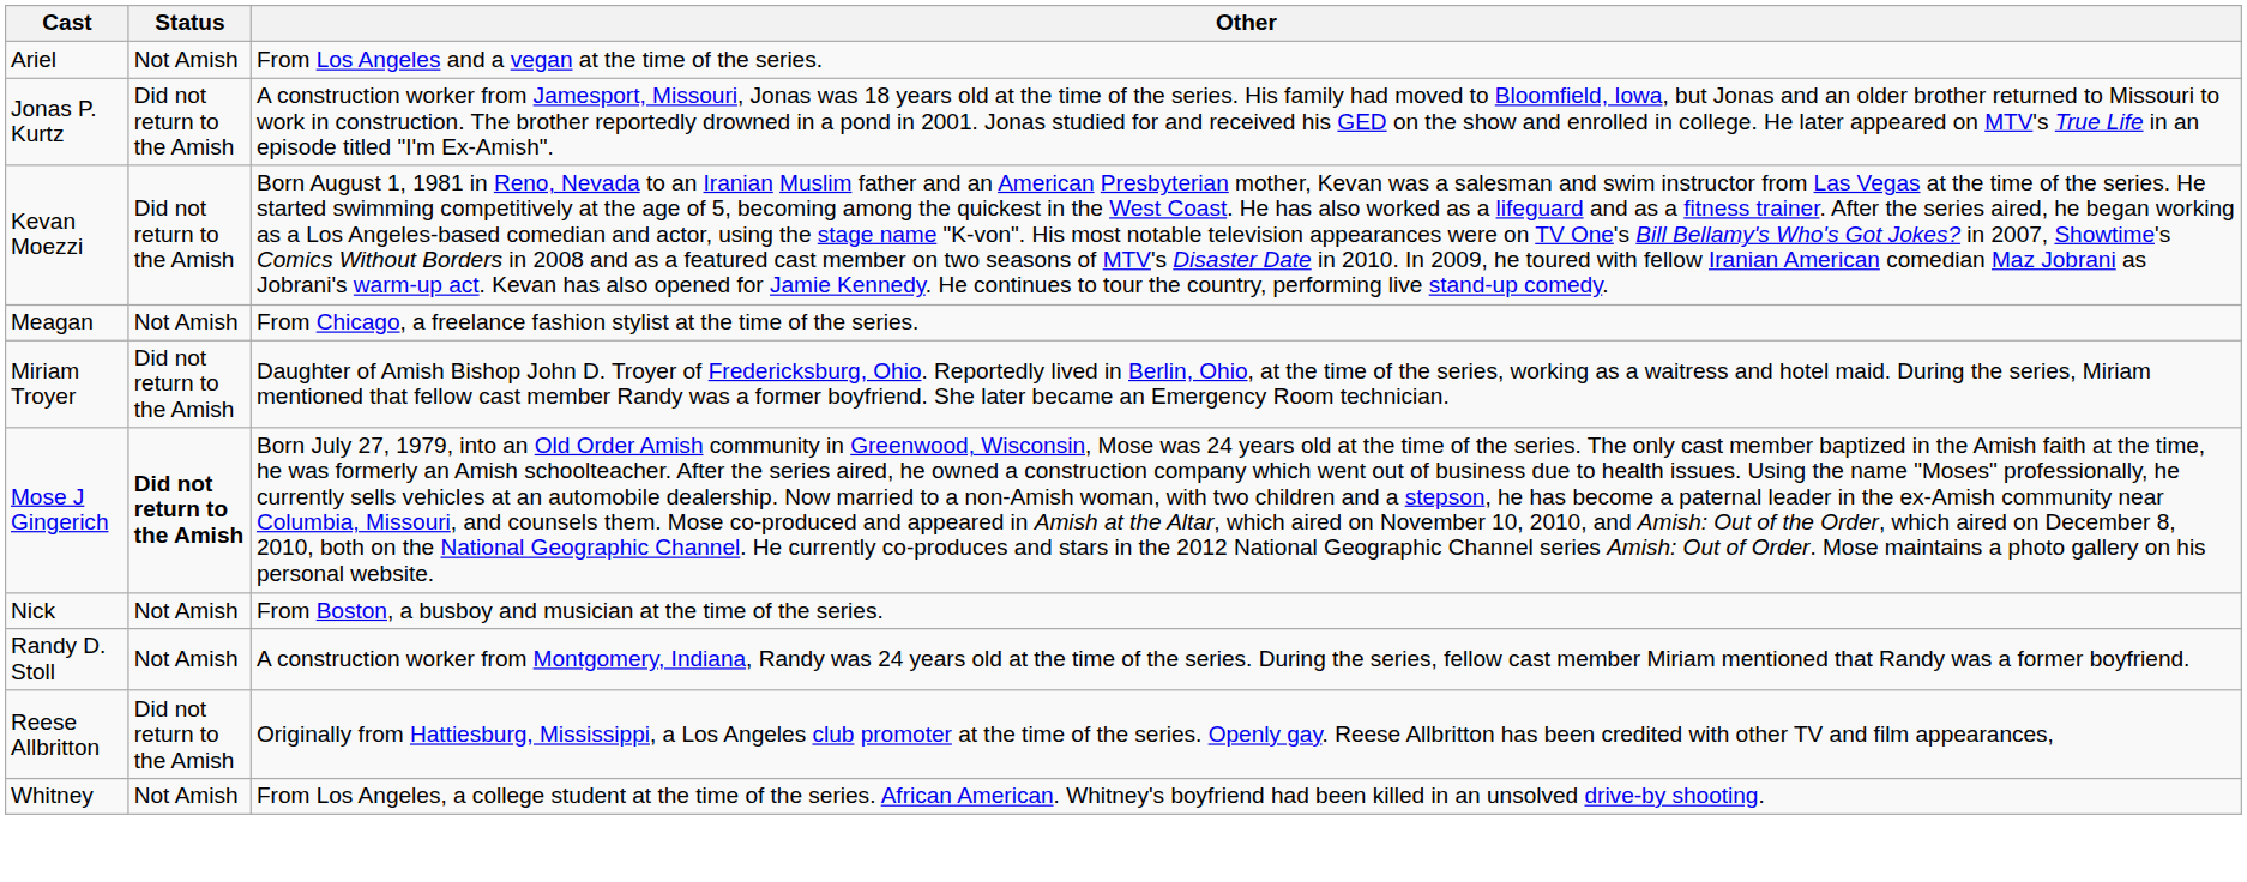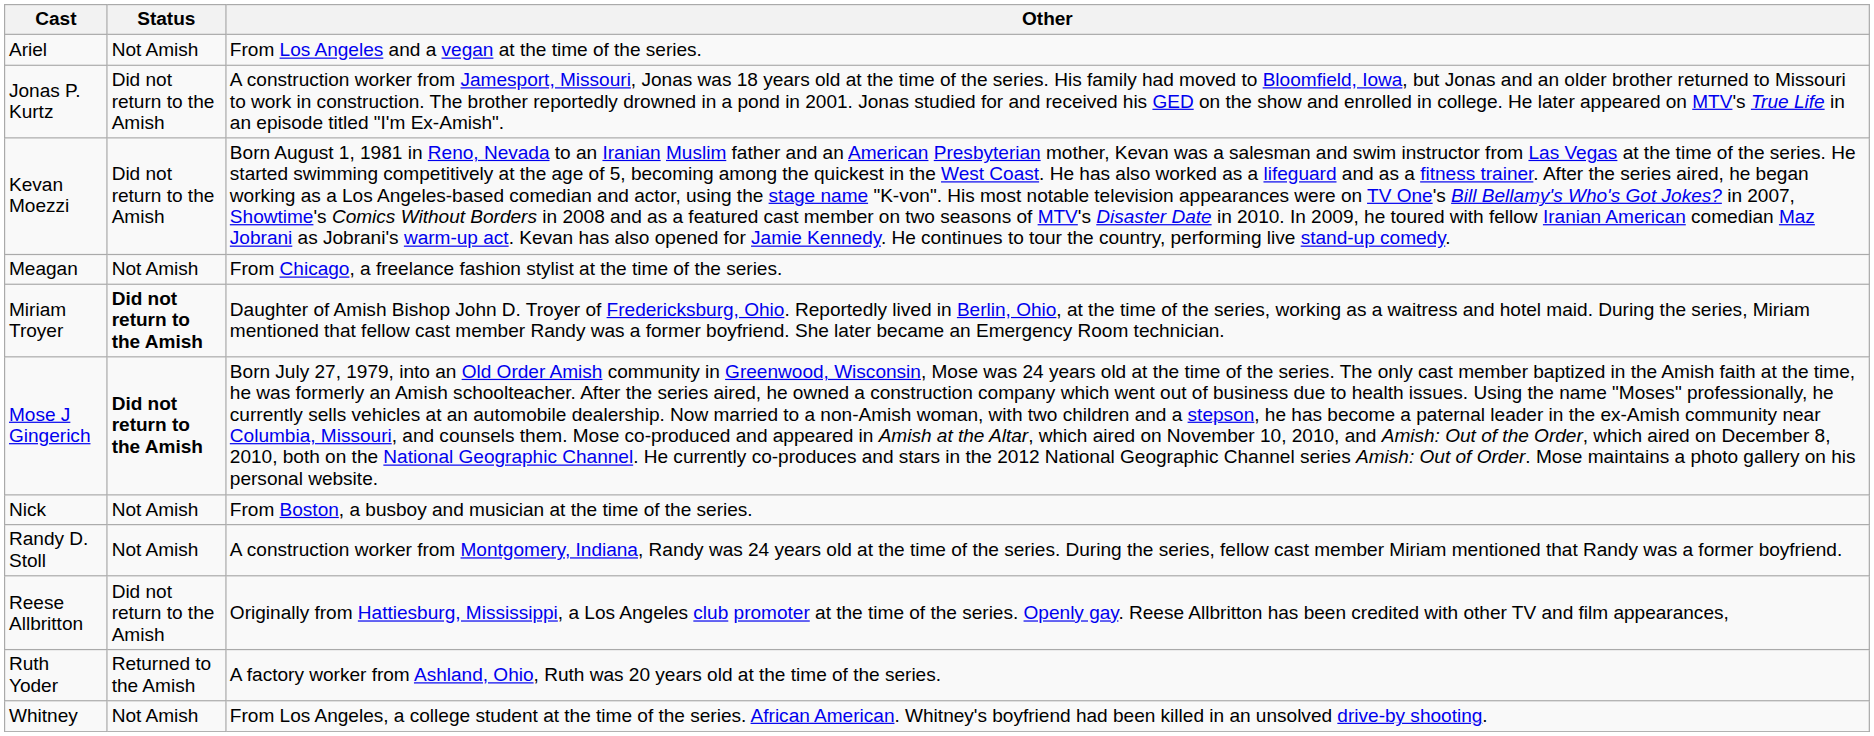Miriam Troyer | Status: normal -> bold
+ row: Ruth Yoder | Returned to the Amish | A factory worker from Ashland, Ohio, Ruth was 20 years old at the time of the series.
